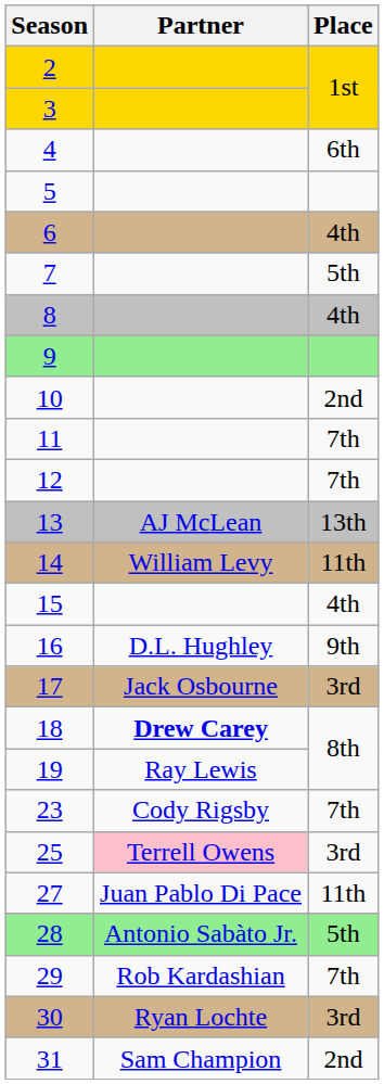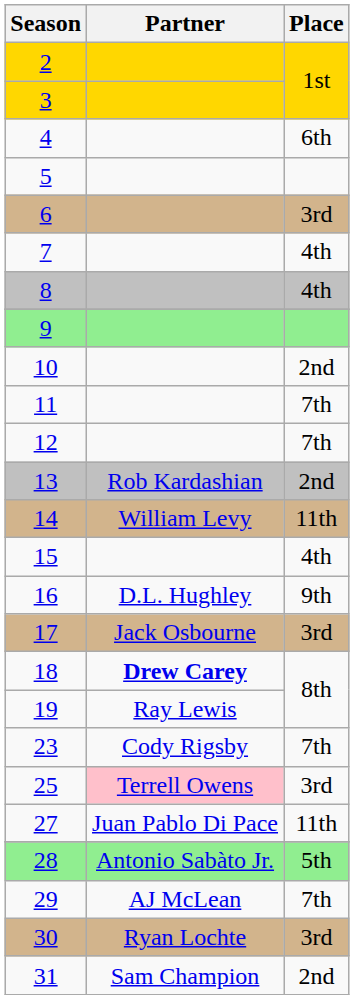6 | Place: 4th -> 3rd
7 | Place: 5th -> 4th
13 | Partner: AJ McLean -> Rob Kardashian
13 | Place: 13th -> 2nd
29 | Partner: Rob Kardashian -> AJ McLean
